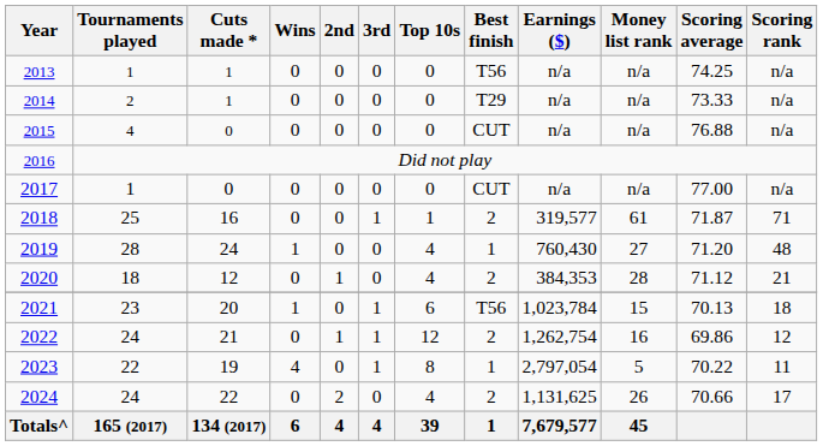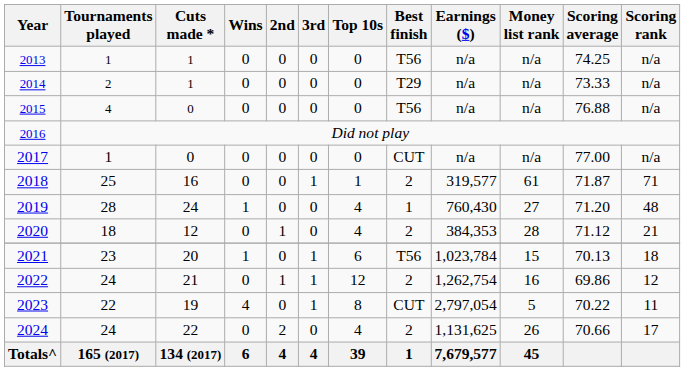2015 | Best finish: CUT -> T56
2023 | Best finish: 1 -> CUT
